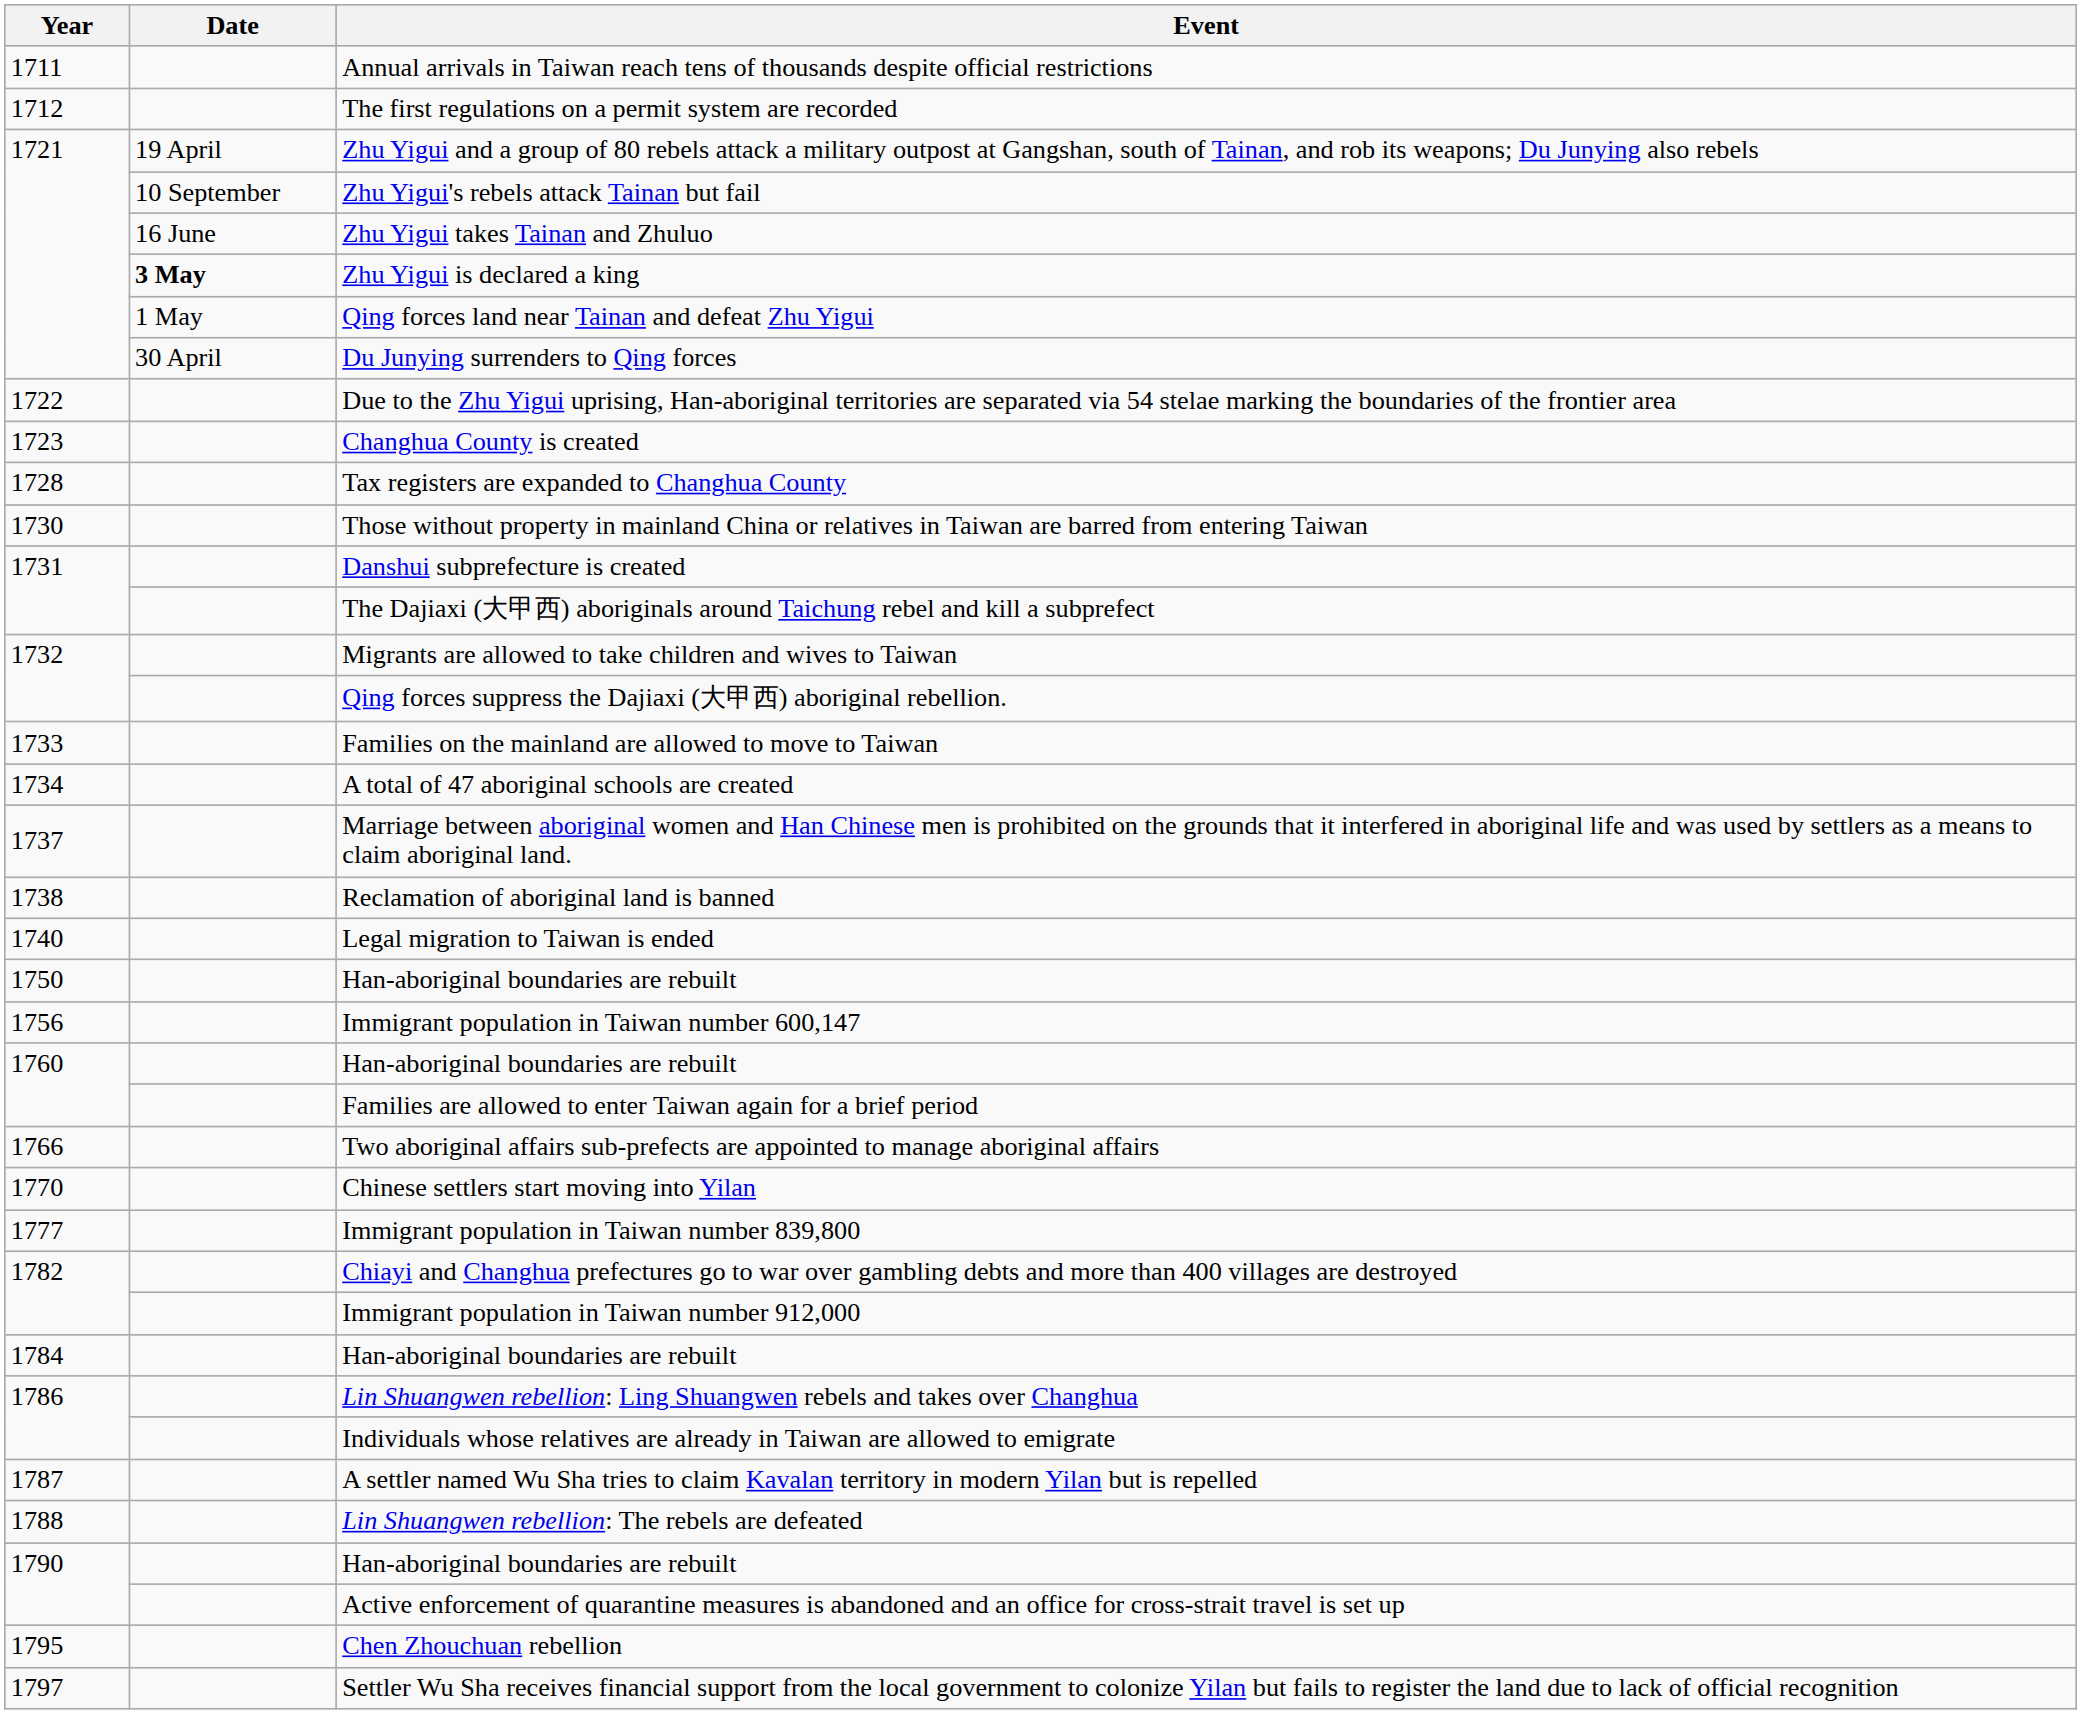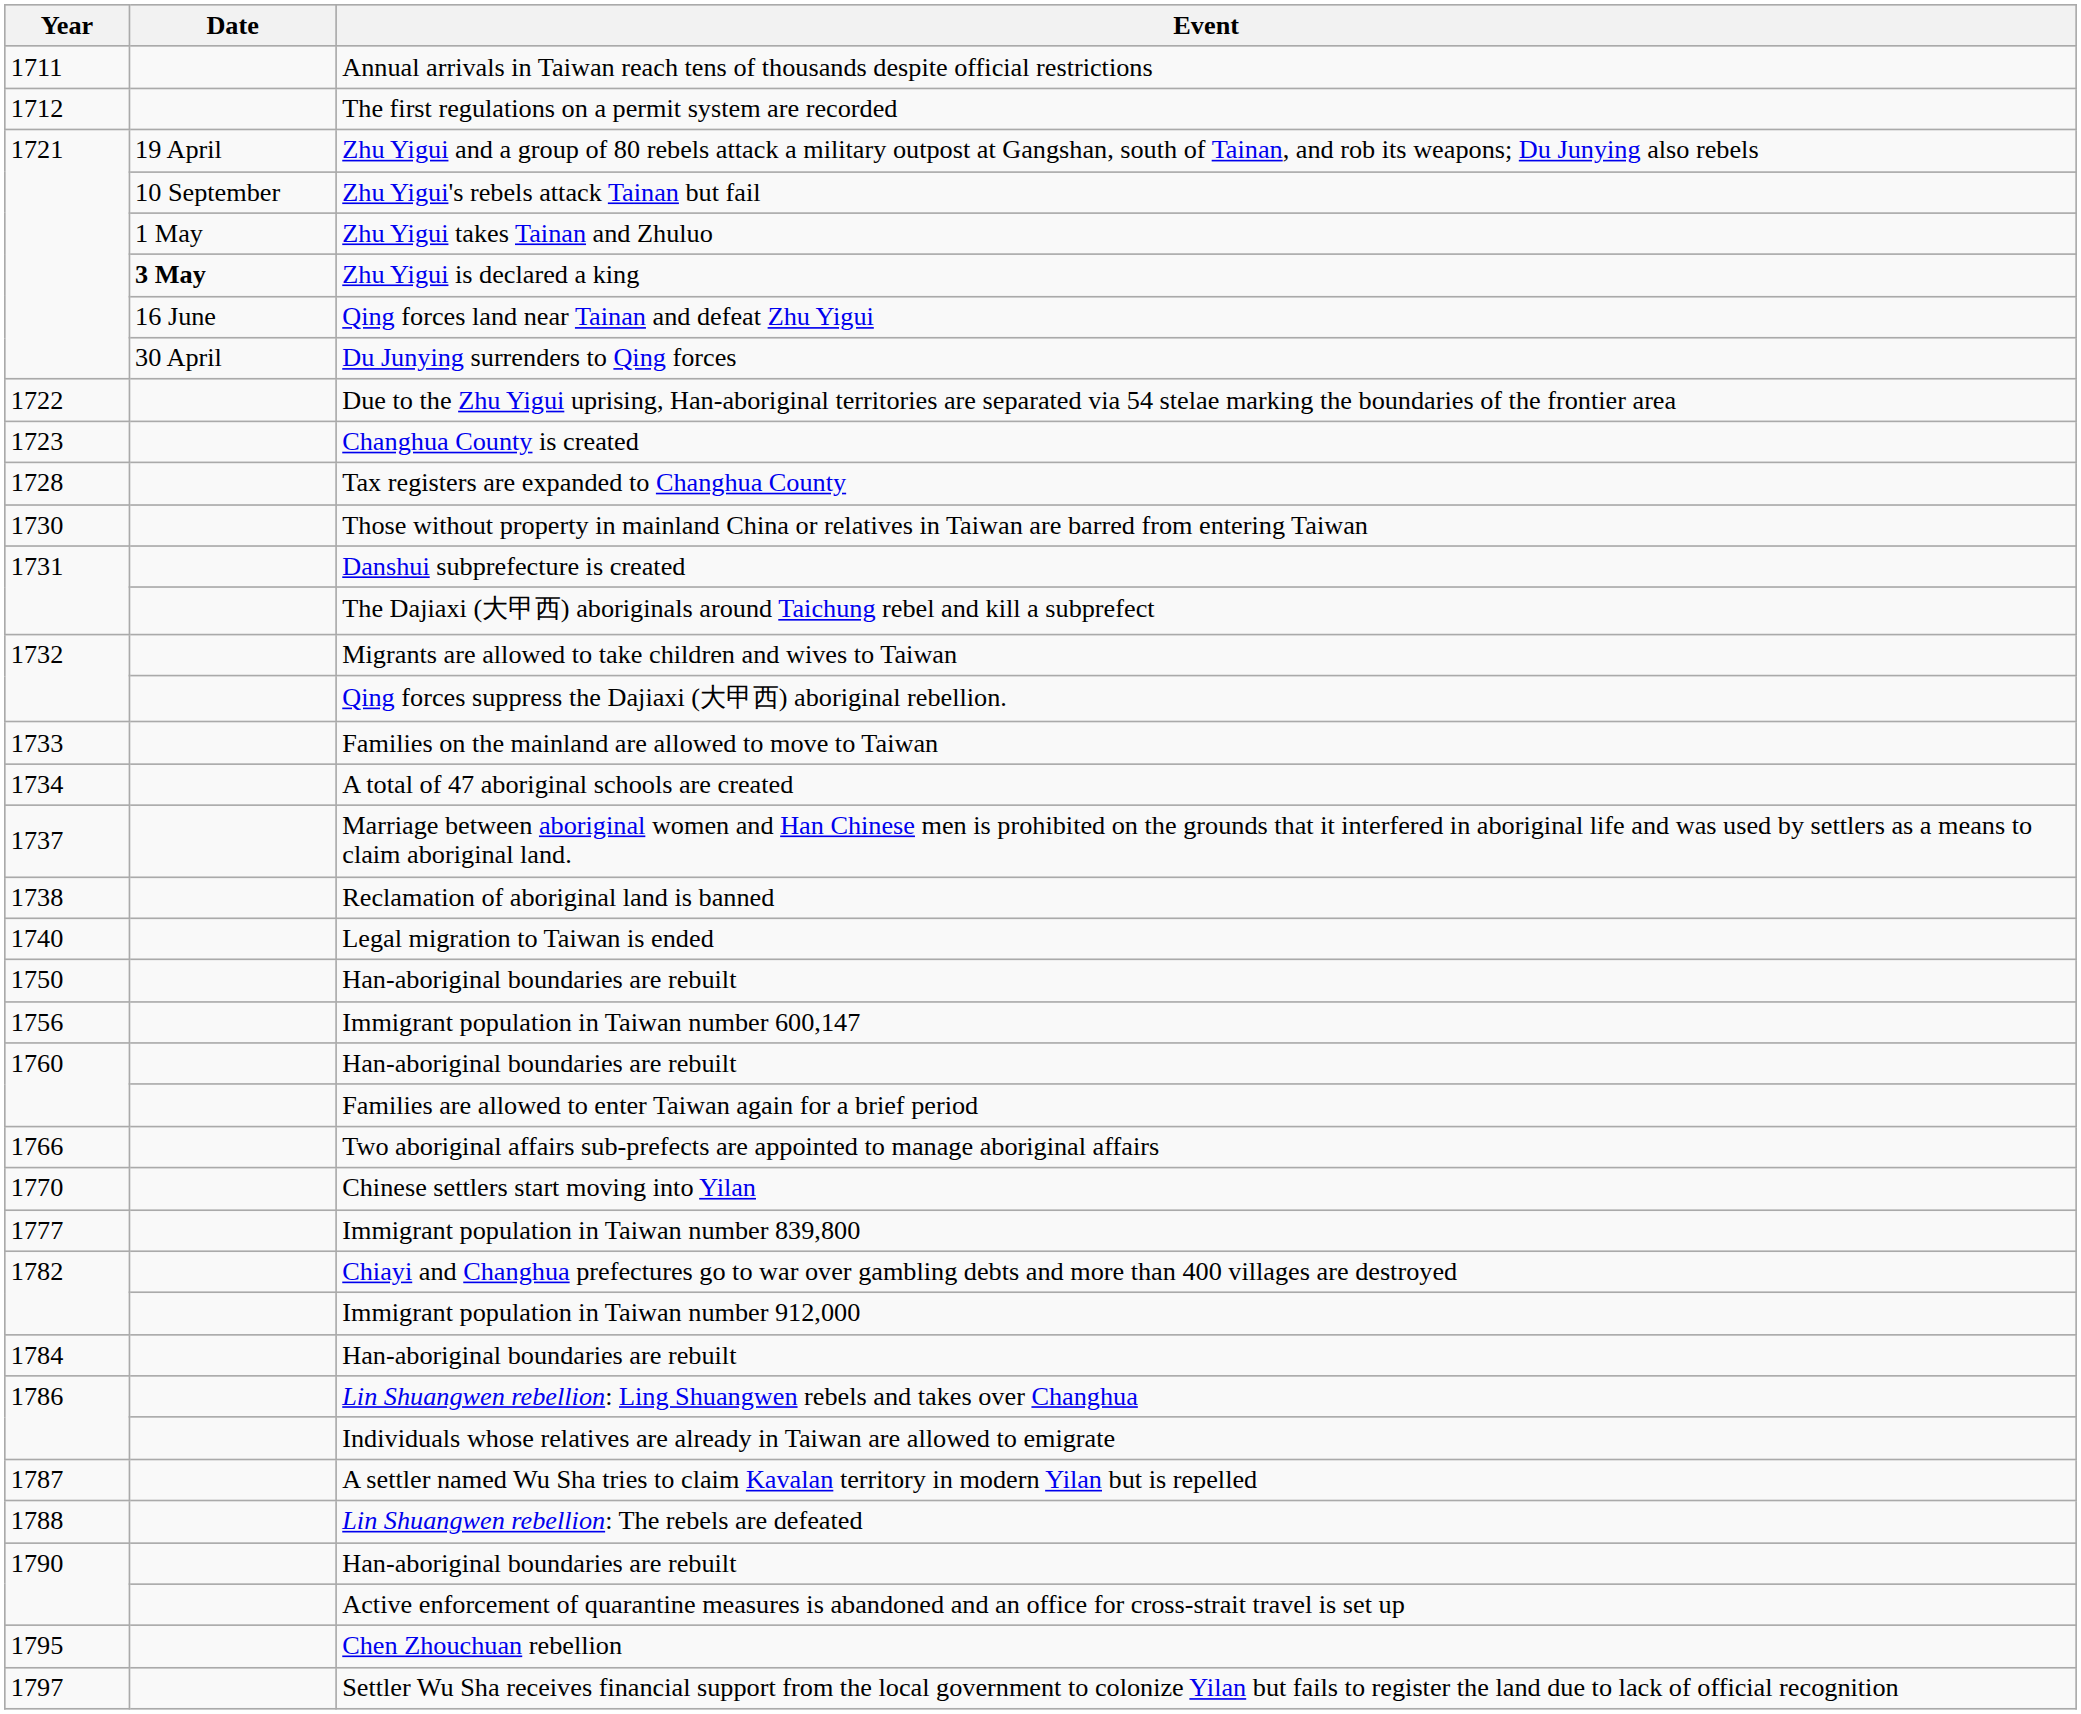Zhu Yigui takes Tainan and Zhuluo | Date: 16 June -> 1 May
Qing forces land near Tainan and defeat Zhu Yigui | Date: 1 May -> 16 June
